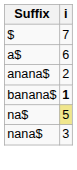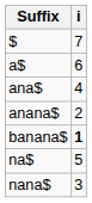+ row: ana$ | 4
na$ | i: khaki background -> no background
